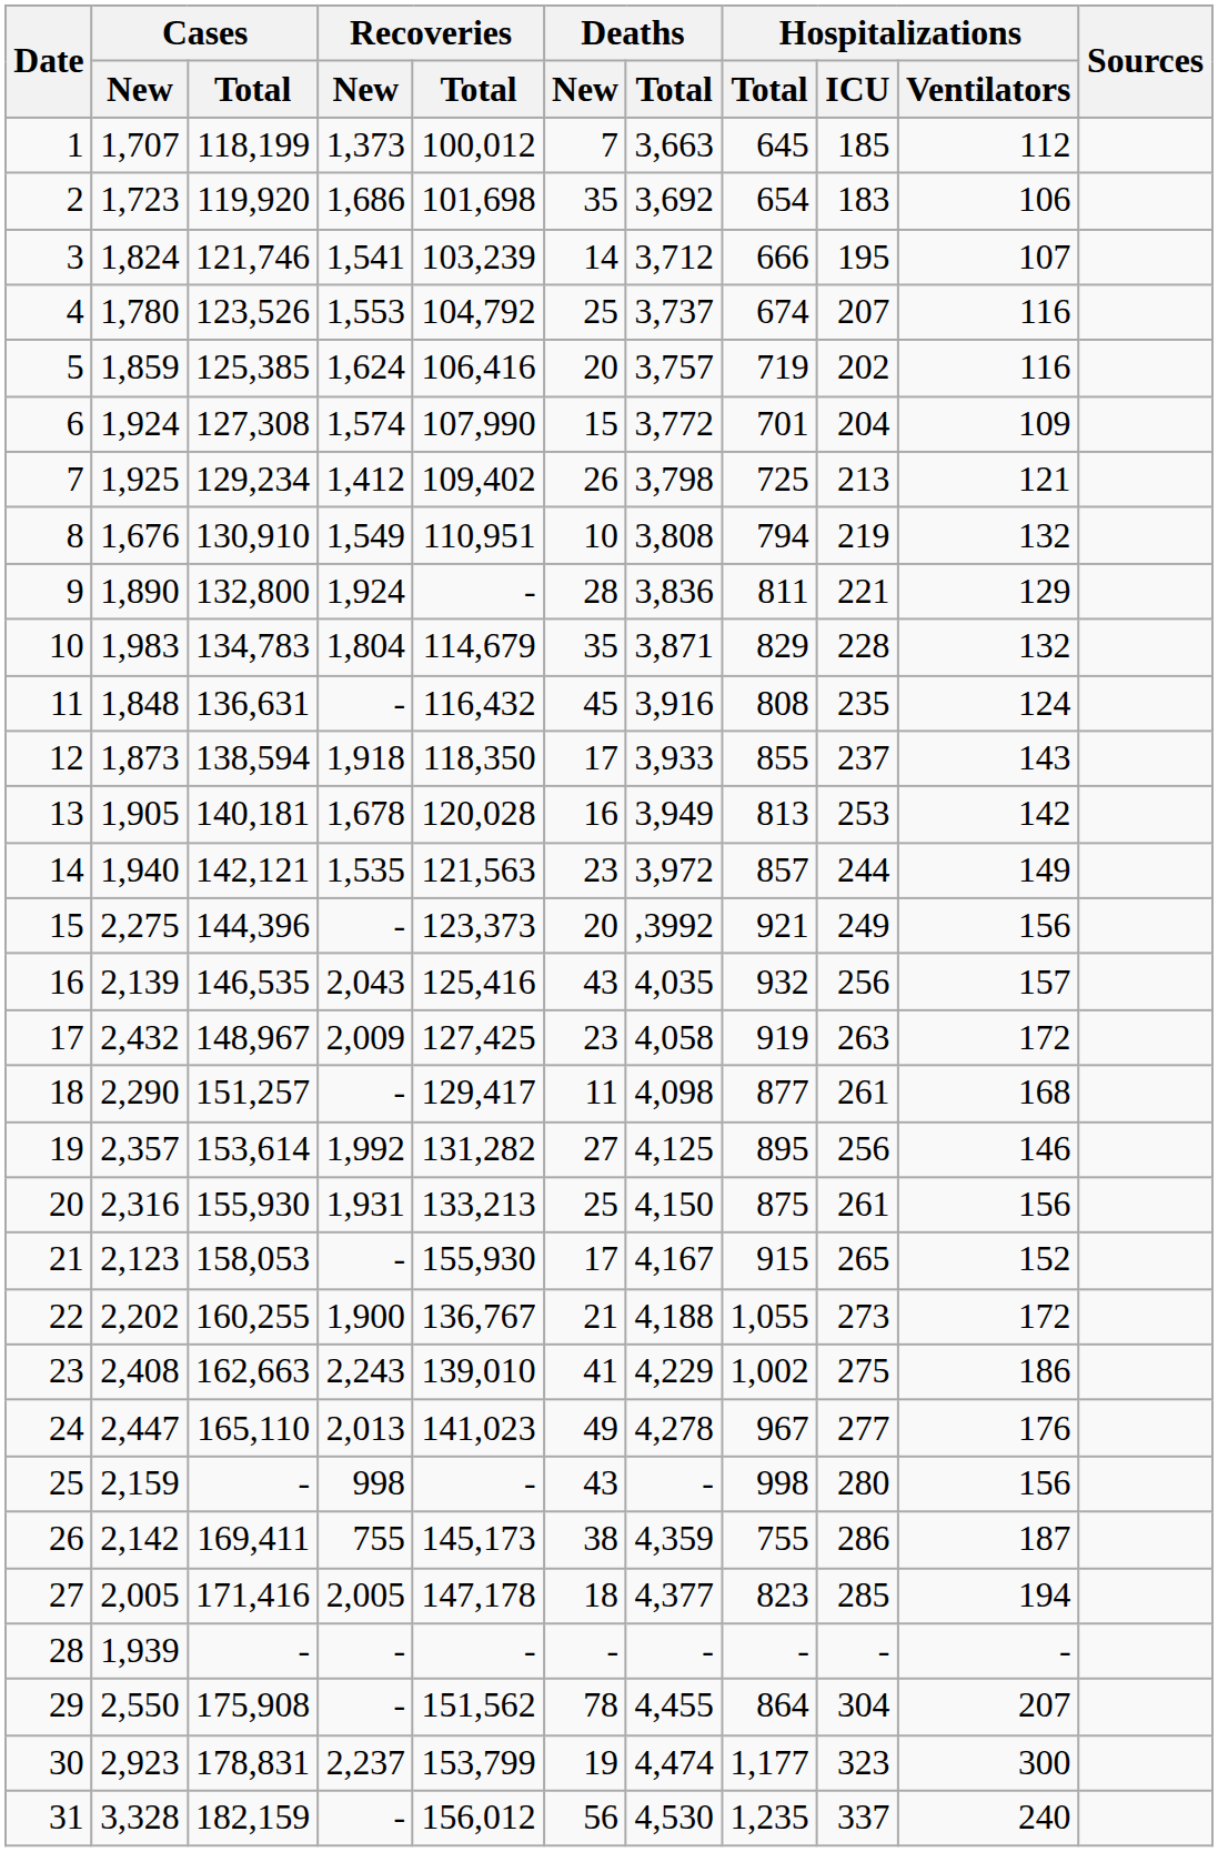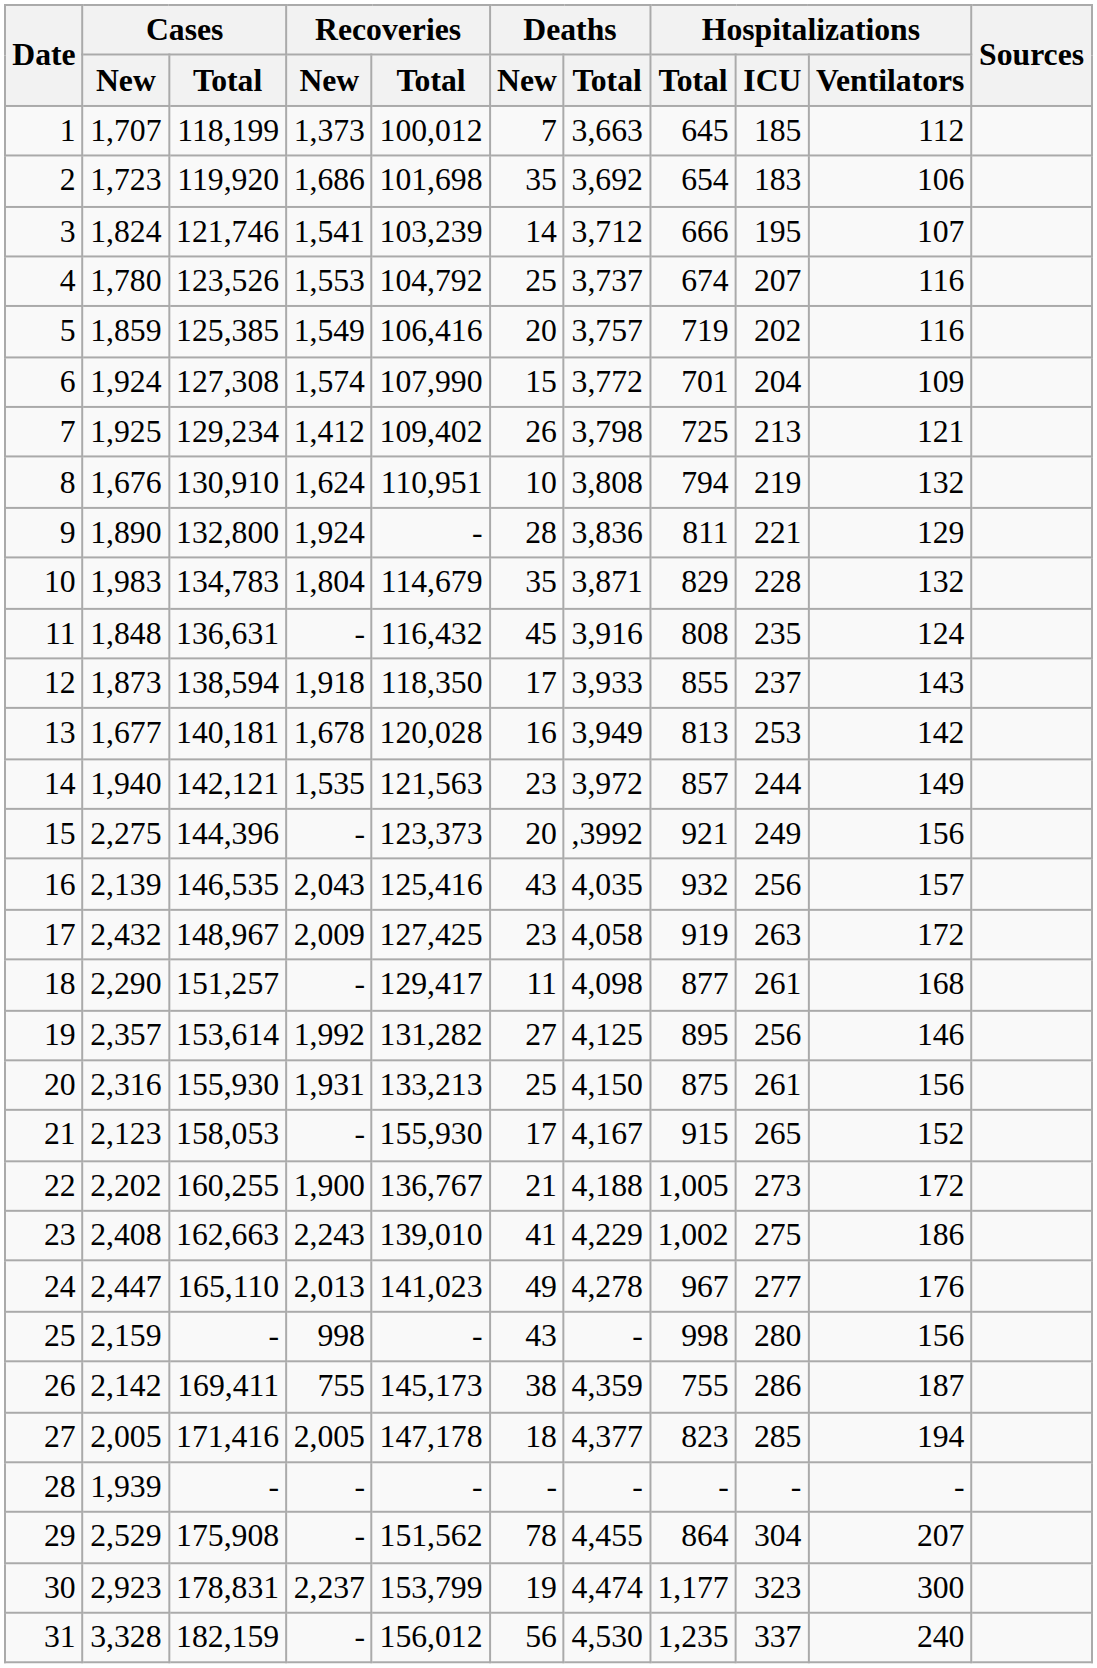5 | Recoveries / New: 1,624 -> 1,549
8 | Recoveries / New: 1,549 -> 1,624
13 | Cases / New: 1,905 -> 1,677
22 | Hospitalizations / Total: 1,055 -> 1,005
29 | Cases / New: 2,550 -> 2,529
